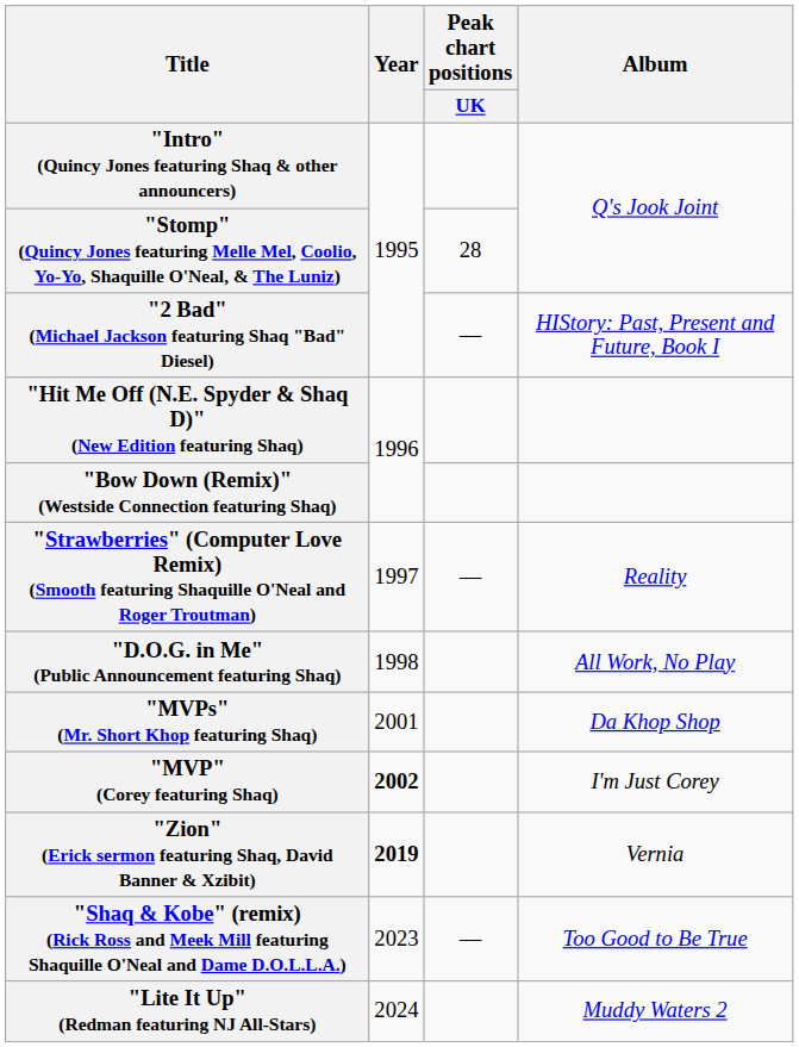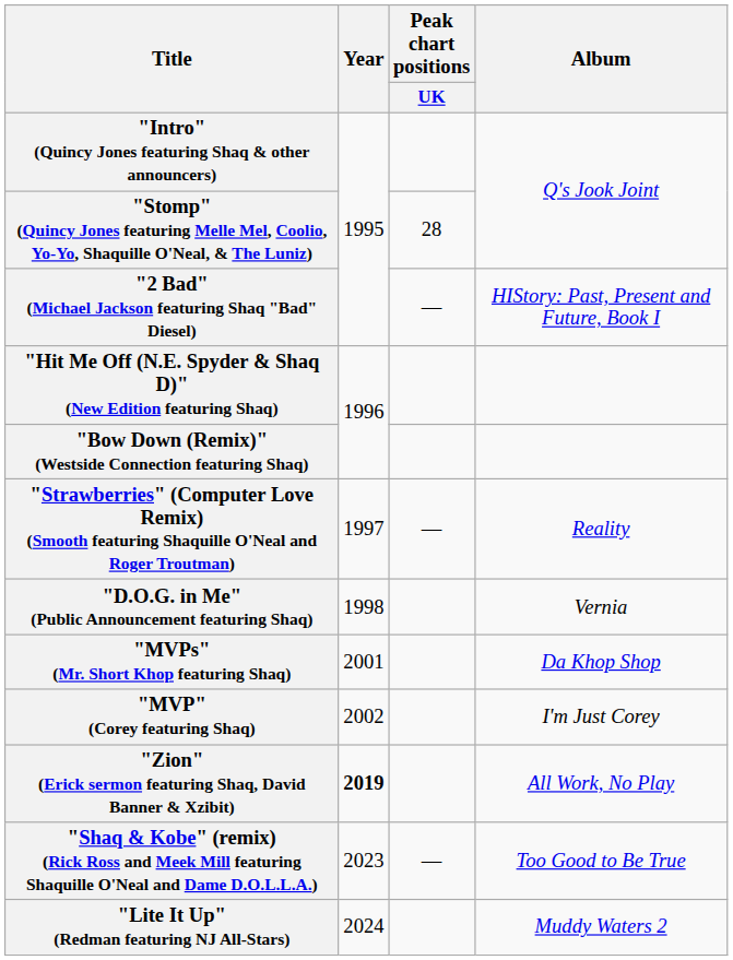"D.O.G. in Me" (Public Announcement featuring Shaq) | Album: All Work, No Play -> Vernia
"MVP" (Corey featuring Shaq) | Year: bold -> normal
"Zion" (Erick sermon featuring Shaq, David Banner & Xzibit) | Album: Vernia -> All Work, No Play
